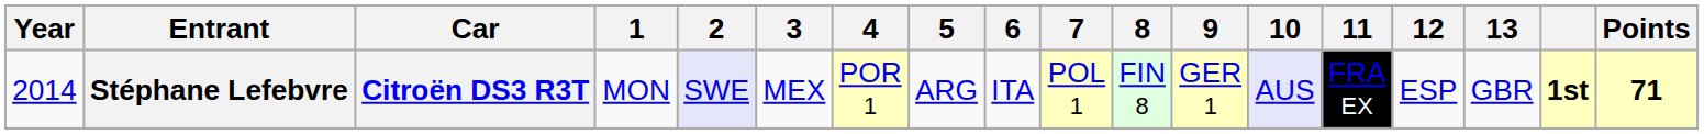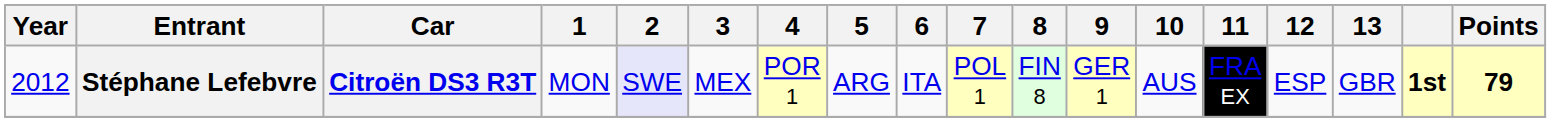Stéphane Lefebvre | Year: 2014 -> 2012
Stéphane Lefebvre | 10: lavender background -> no background
Stéphane Lefebvre | Points: 71 -> 79
